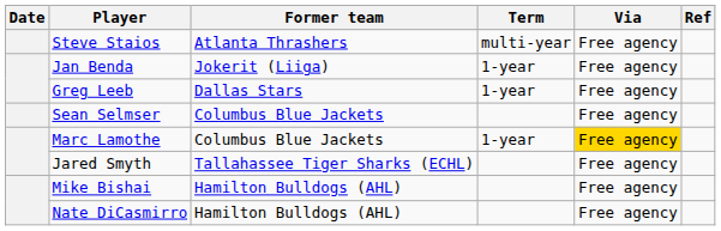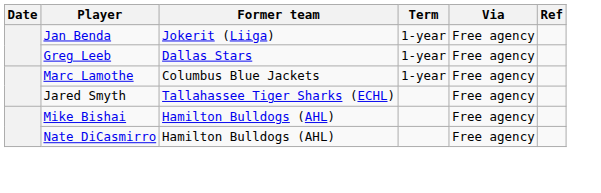- row: Steve Staios | Atlanta Thrashers | multi-year | Free agency
- row: Sean Selmser | Columbus Blue Jackets | Free agency
Marc Lamothe | Via: gold background -> no background
